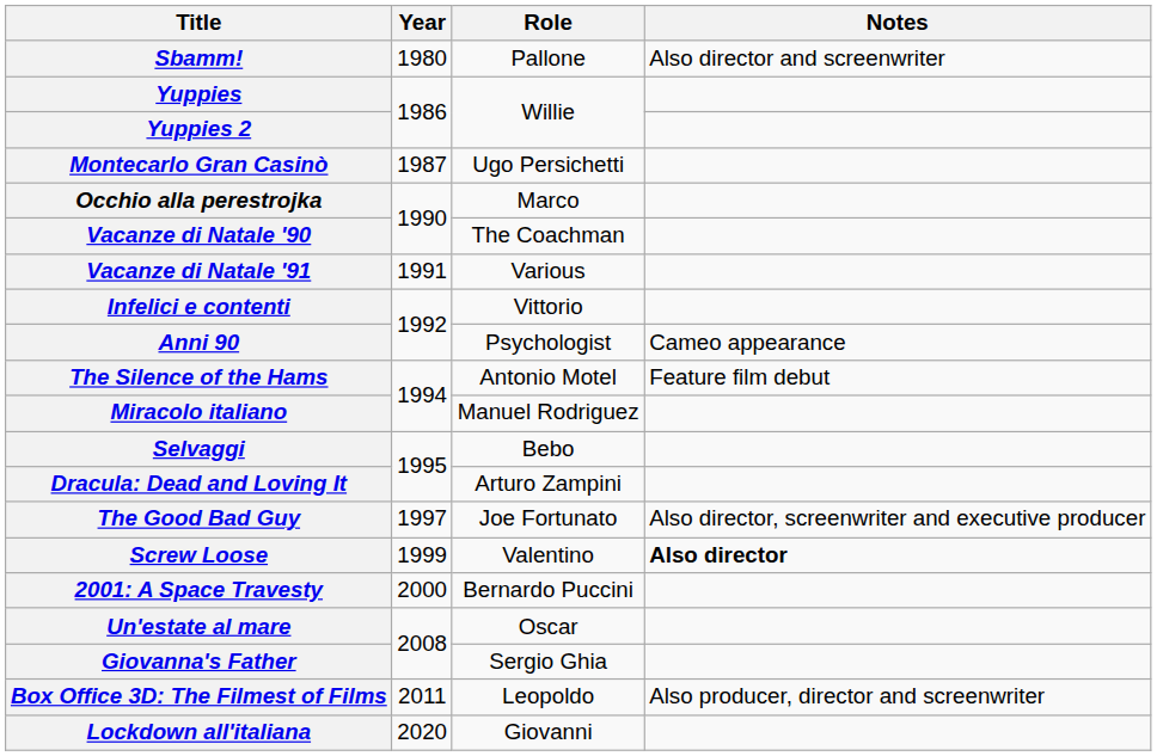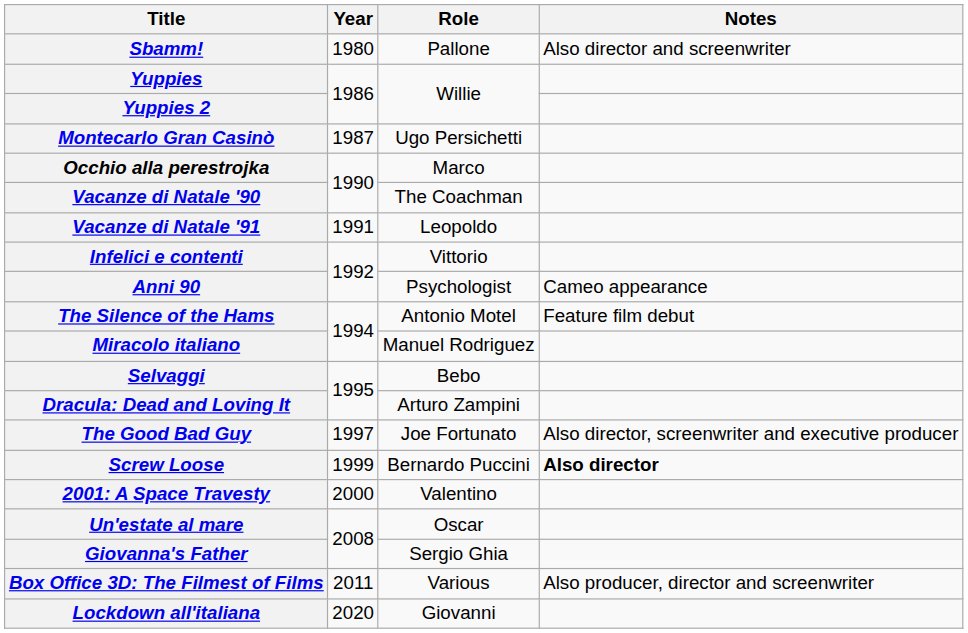Vacanze di Natale '91 | Role: Various -> Leopoldo
Screw Loose | Role: Valentino -> Bernardo Puccini
2001: A Space Travesty | Role: Bernardo Puccini -> Valentino
Box Office 3D: The Filmest of Films | Role: Leopoldo -> Various
